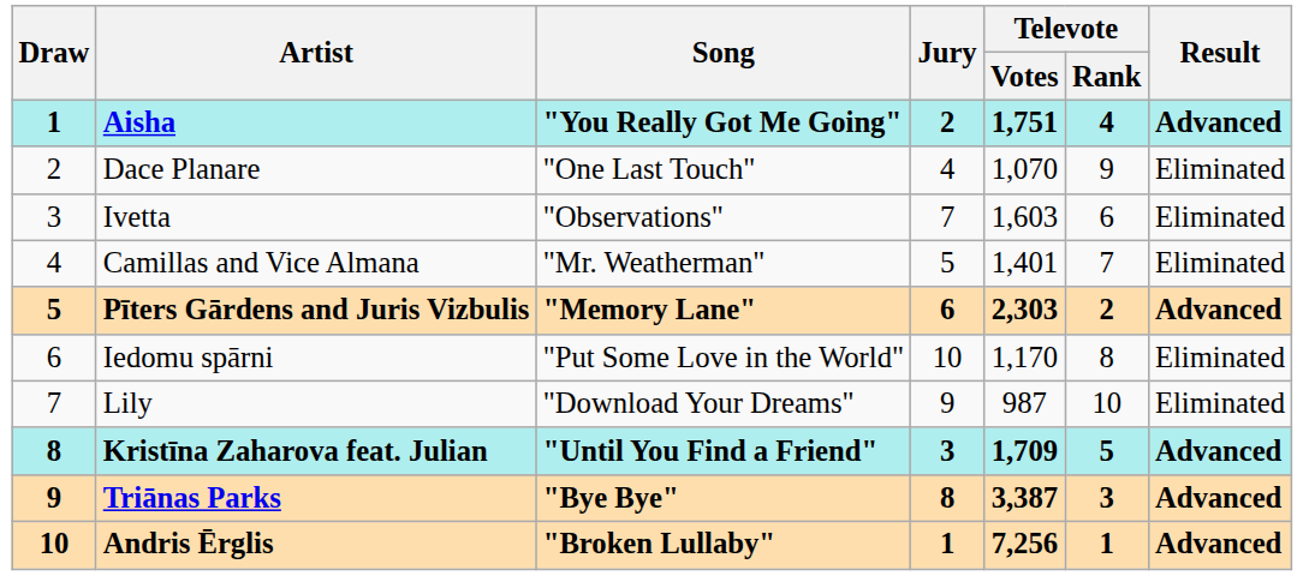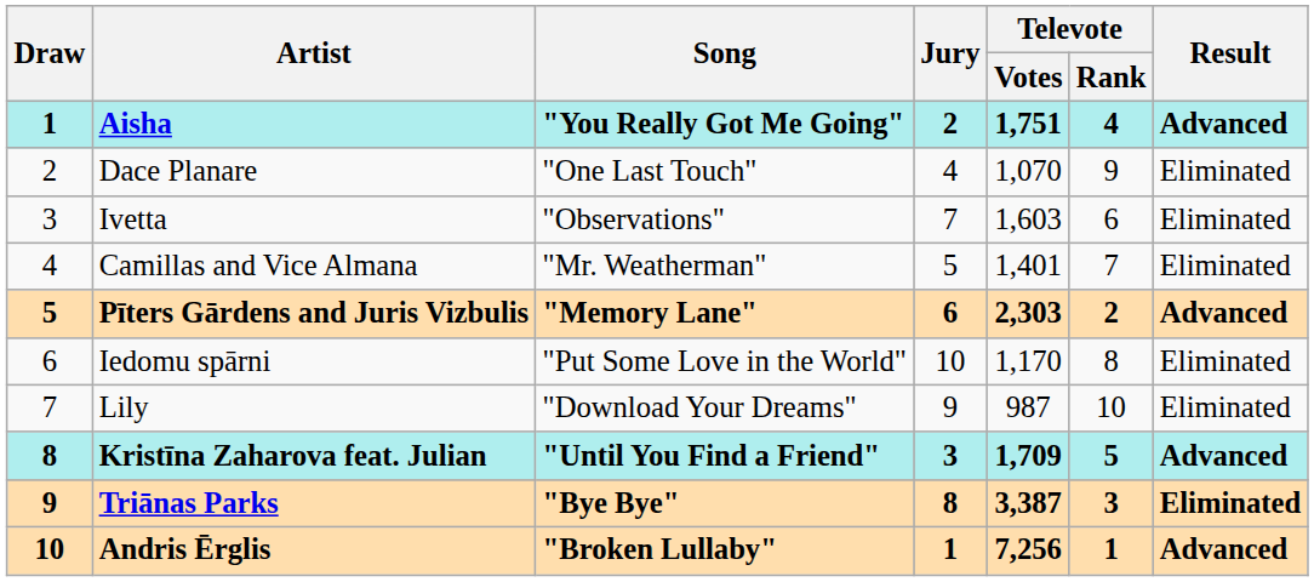Triānas Parks | Result: Advanced -> Eliminated
